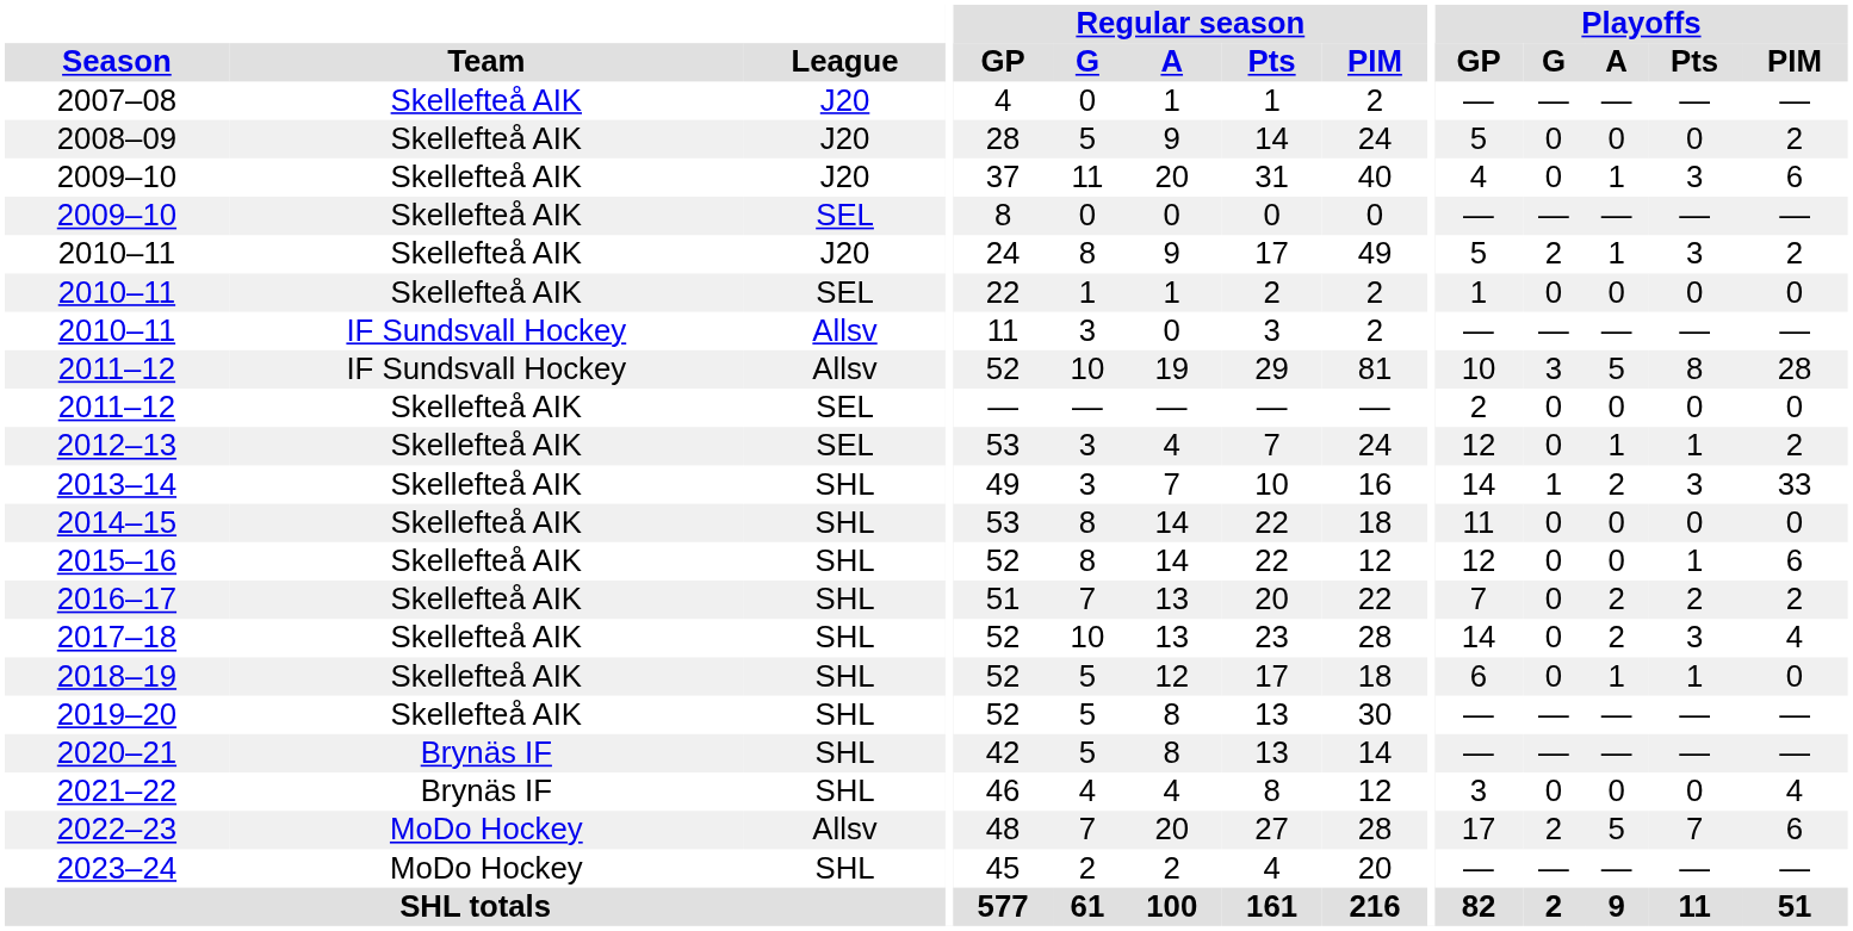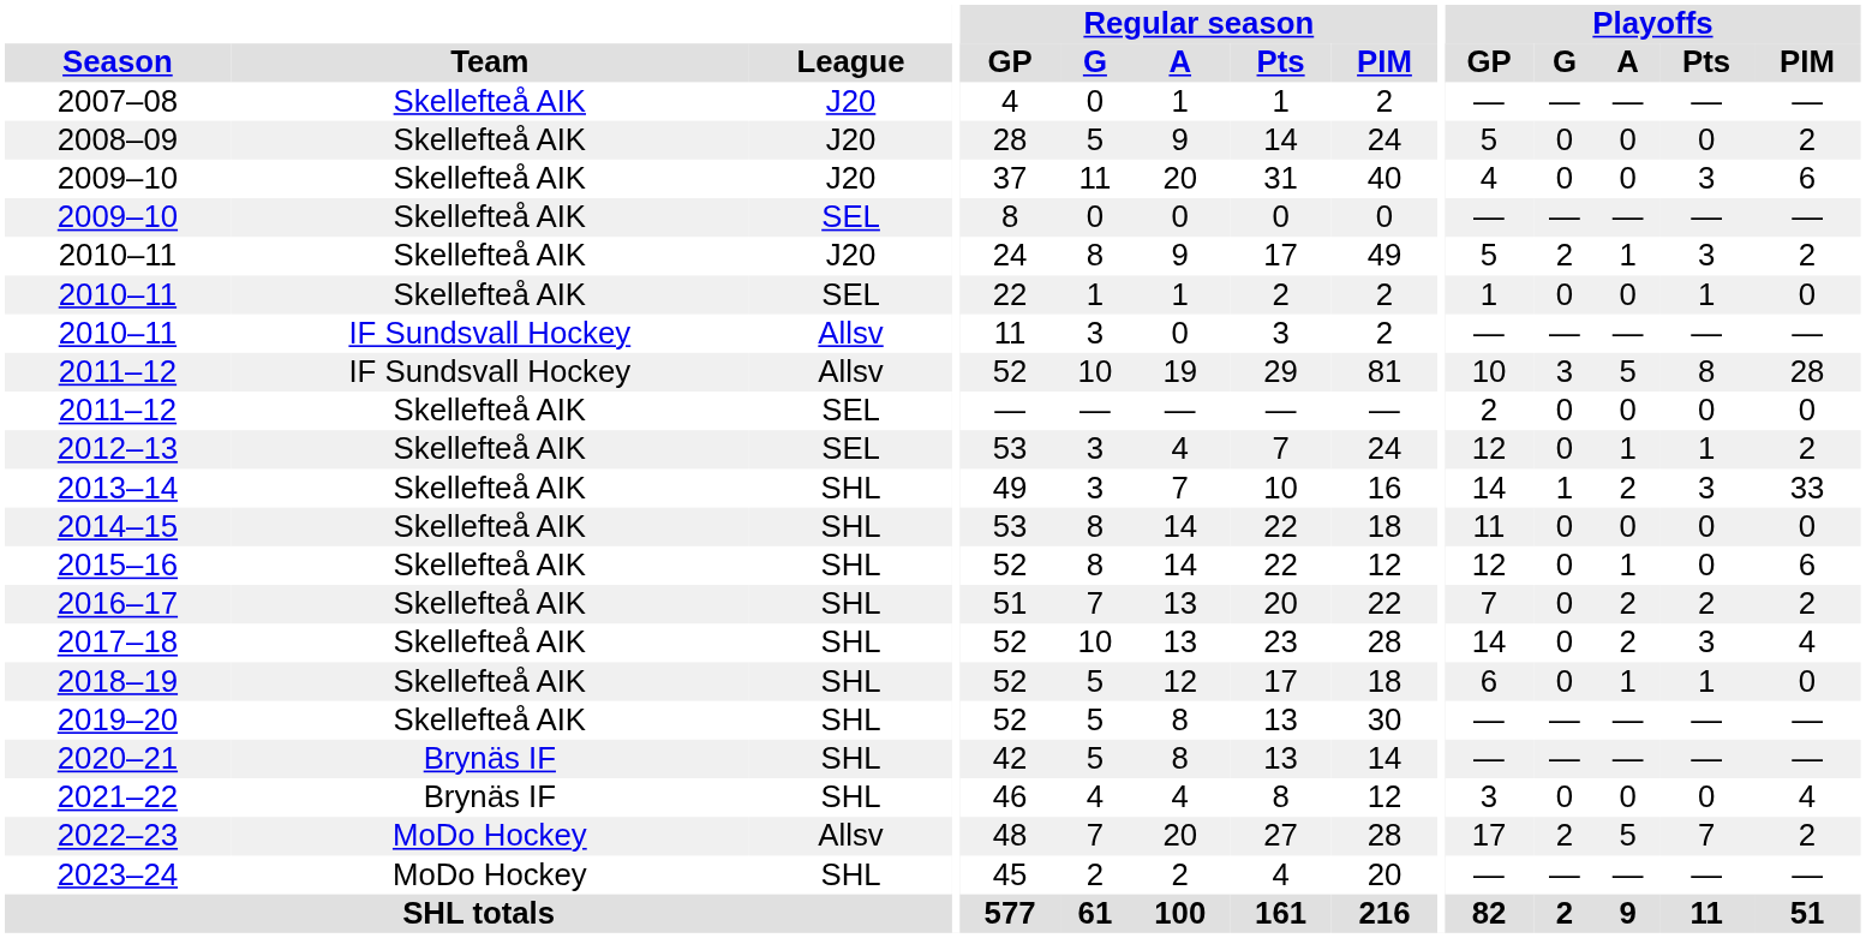2009–10 / J20 | Playoffs / A: 1 -> 0
2010–11 / SEL | Playoffs / Pts: 0 -> 1
2015–16 | Playoffs / A: 0 -> 1
2015–16 | Playoffs / Pts: 1 -> 0
2022–23 | Playoffs / PIM: 6 -> 2
